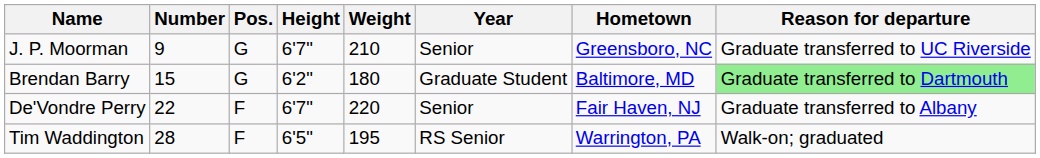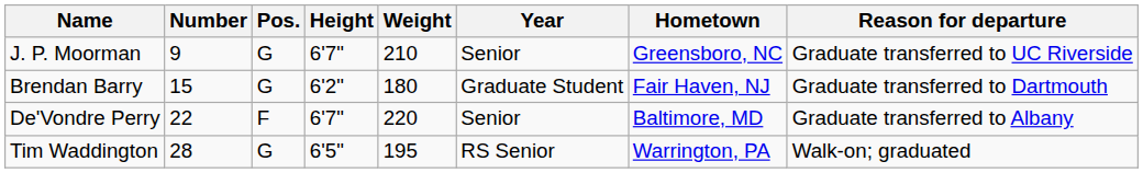Brendan Barry | Hometown: Baltimore, MD -> Fair Haven, NJ
Brendan Barry | Reason for departure: lightgreen background -> no background
De'Vondre Perry | Hometown: Fair Haven, NJ -> Baltimore, MD
Tim Waddington | Pos.: F -> G
